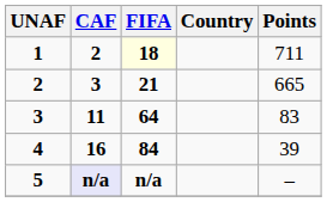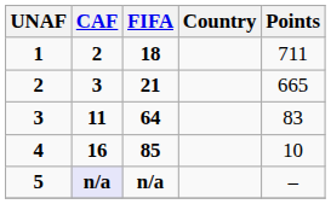1 | FIFA: lightyellow background -> no background
4 | FIFA: 84 -> 85
4 | Points: 39 -> 10
